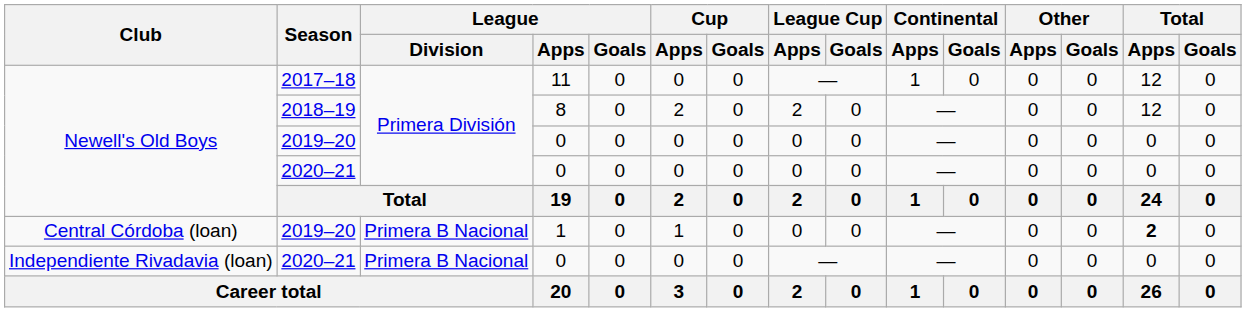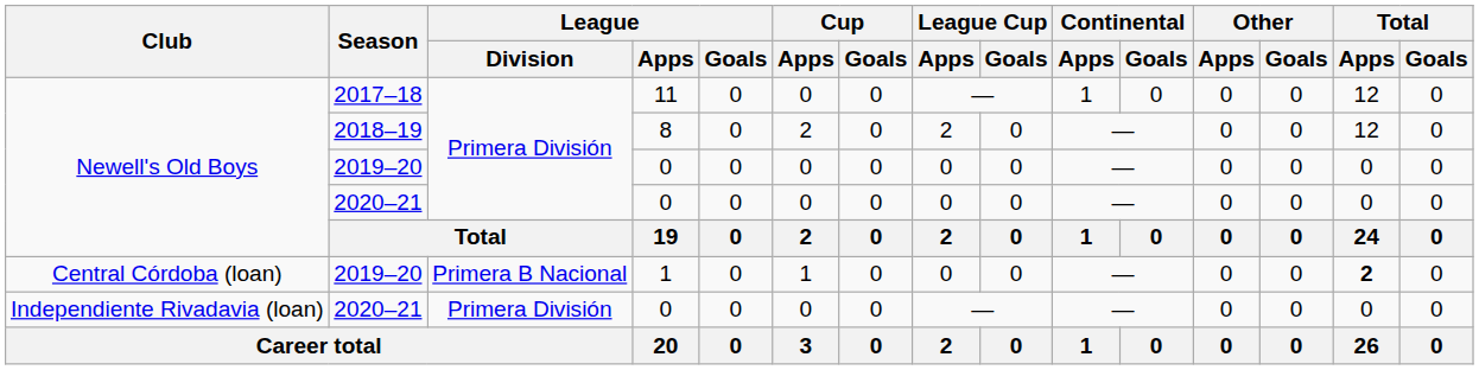Independiente Rivadavia (loan) / 2020–21 | League / Division: Primera B Nacional -> Primera División
